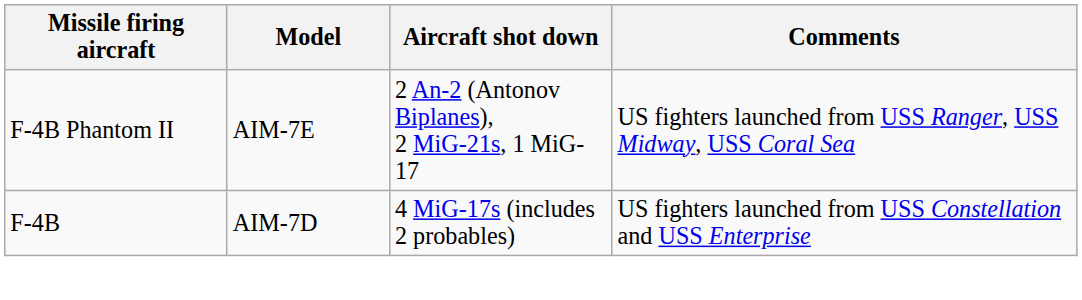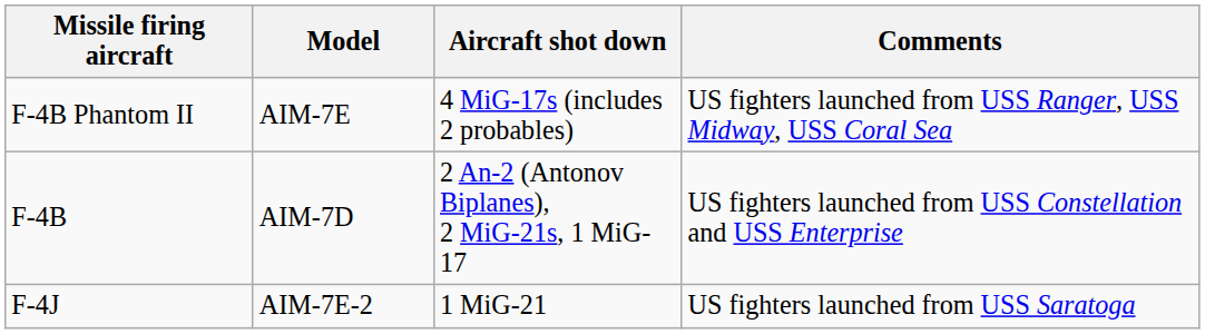F-4B Phantom II | Aircraft shot down: 2 An-2 (Antonov Biplanes), 2 MiG-21s, 1 MiG-17 -> 4 MiG-17s (includes 2 probables)
F-4B | Aircraft shot down: 4 MiG-17s (includes 2 probables) -> 2 An-2 (Antonov Biplanes), 2 MiG-21s, 1 MiG-17
+ row: F-4J | AIM-7E-2 | 1 MiG-21 | US fighters launched from USS Saratoga
